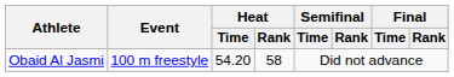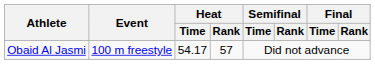Obaid Al Jasmi | Heat / Time: 54.20 -> 54.17
Obaid Al Jasmi | Heat / Rank: 58 -> 57
